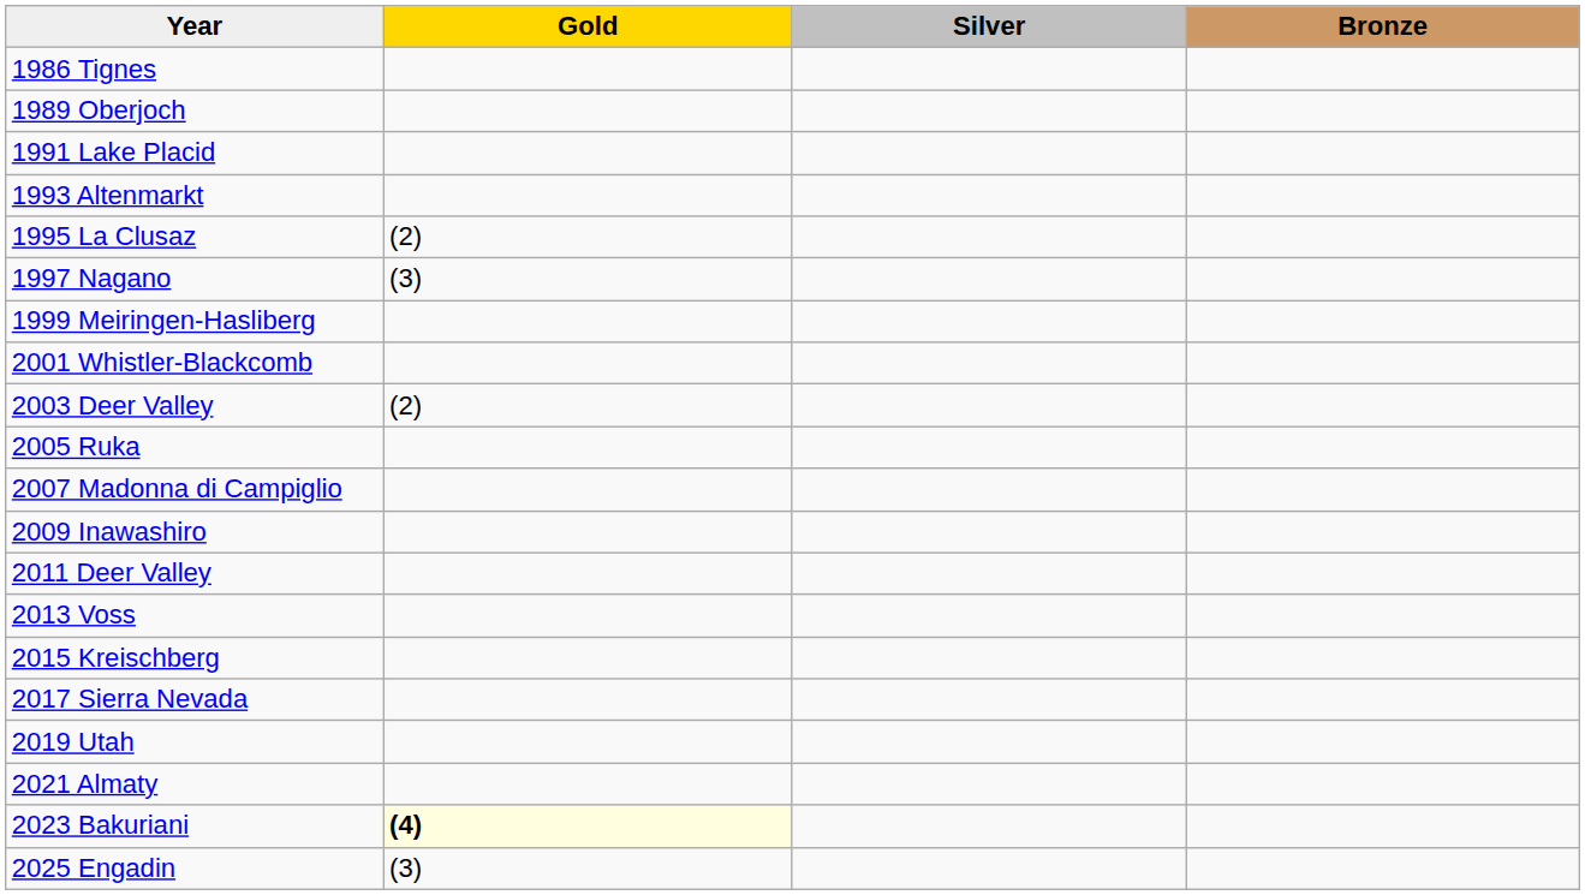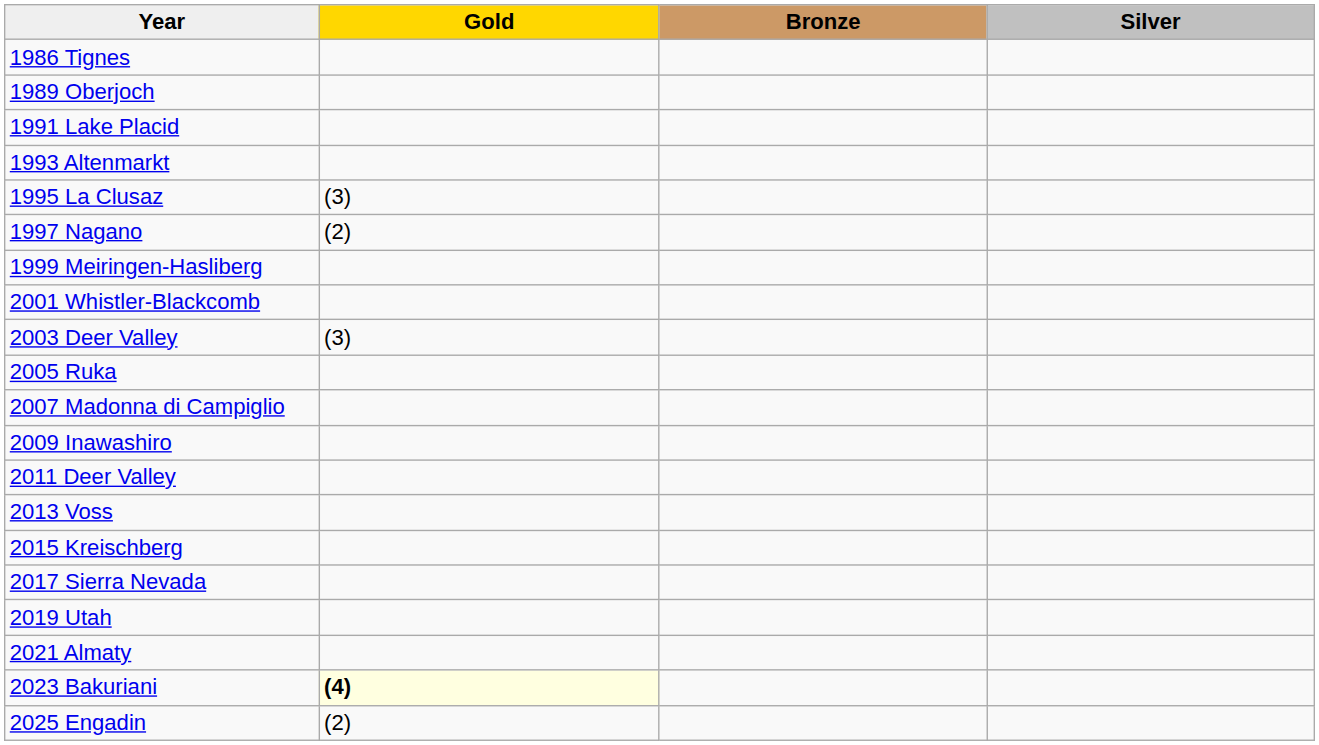columns swapped: Silver <-> Bronze
1995 La Clusaz | Gold: (2) -> (3)
1997 Nagano | Gold: (3) -> (2)
2003 Deer Valley | Gold: (2) -> (3)
2025 Engadin | Gold: (3) -> (2)
